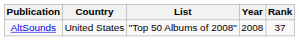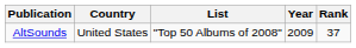AltSounds | Year: 2008 -> 2009
